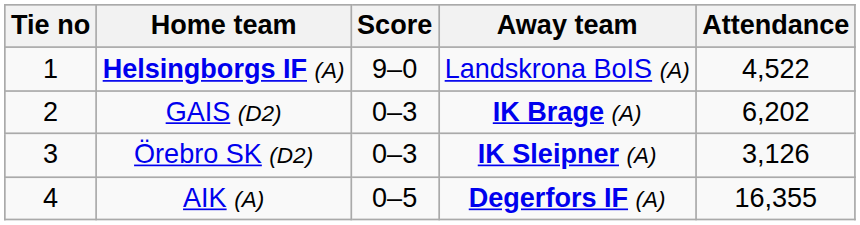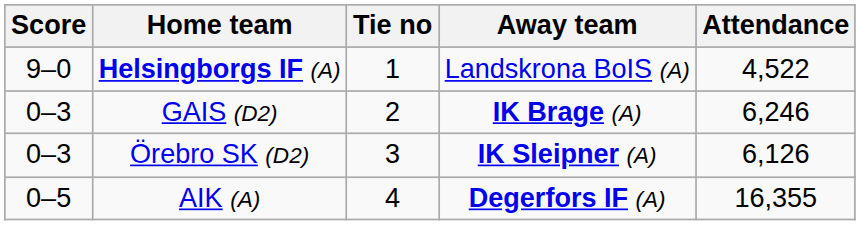columns swapped: Tie no <-> Score
GAIS (D2) | Attendance: 6,202 -> 6,246
Örebro SK (D2) | Attendance: 3,126 -> 6,126
